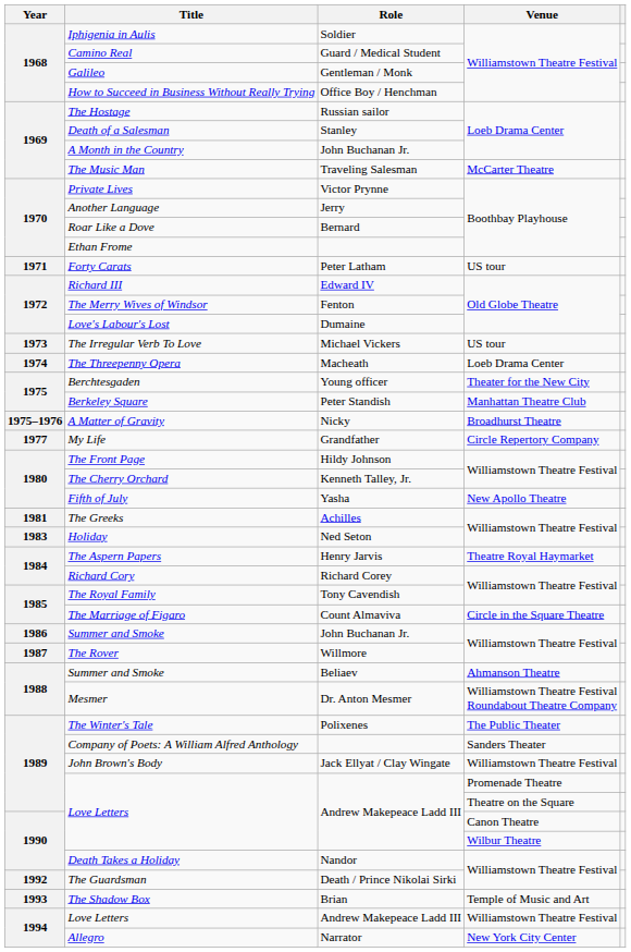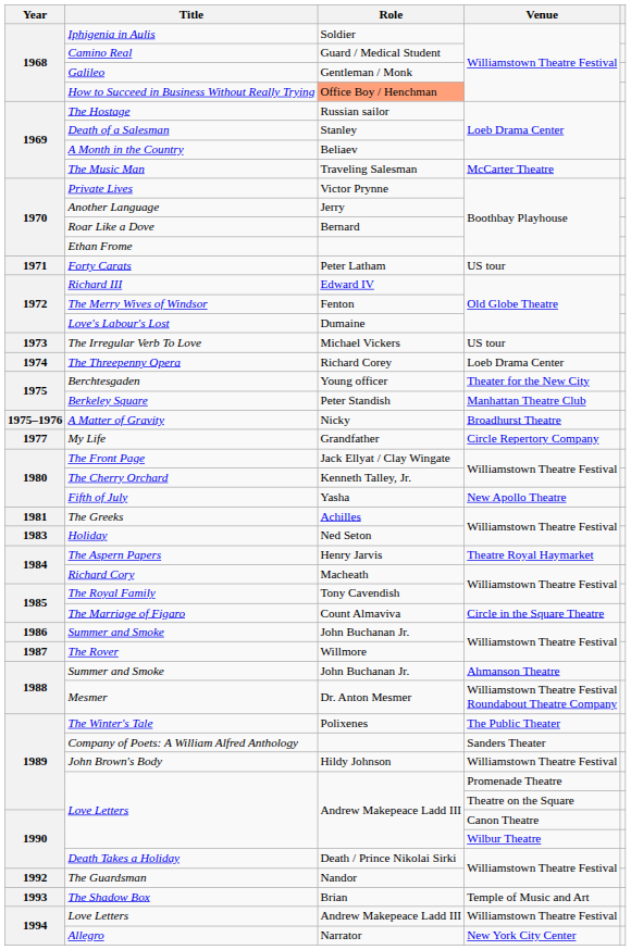How to Succeed in Business Without Really Trying | Role: no background -> lightsalmon background
A Month in the Country | Role: John Buchanan Jr. -> Beliaev
The Threepenny Opera | Role: Macheath -> Richard Corey
The Front Page | Role: Hildy Johnson -> Jack Ellyat / Clay Wingate
Richard Cory | Role: Richard Corey -> Macheath
Summer and Smoke / Ahmanson Theatre | Role: Beliaev -> John Buchanan Jr.
John Brown's Body | Role: Jack Ellyat / Clay Wingate -> Hildy Johnson
Death Takes a Holiday | Role: Nandor -> Death / Prince Nikolai Sirki
The Guardsman | Role: Death / Prince Nikolai Sirki -> Nandor
